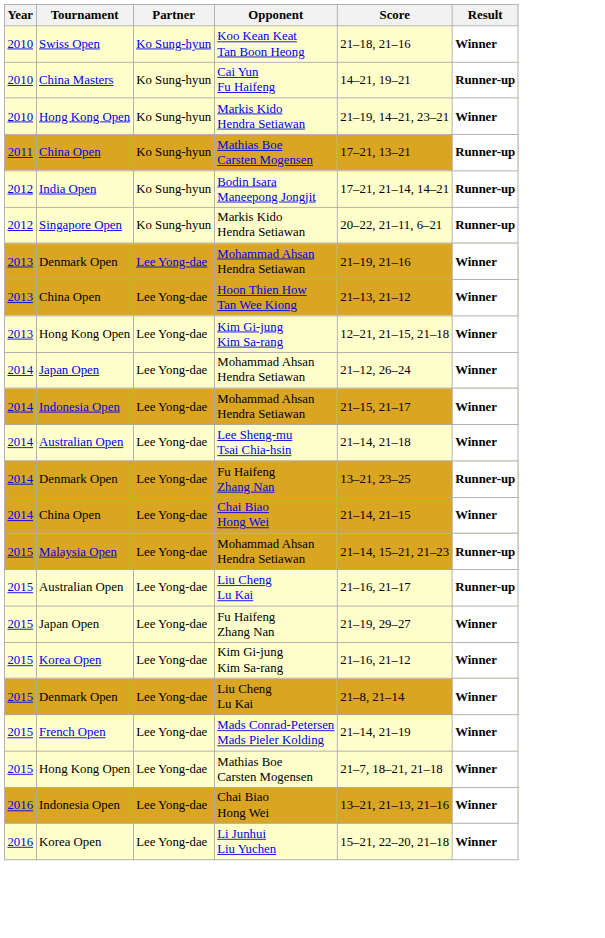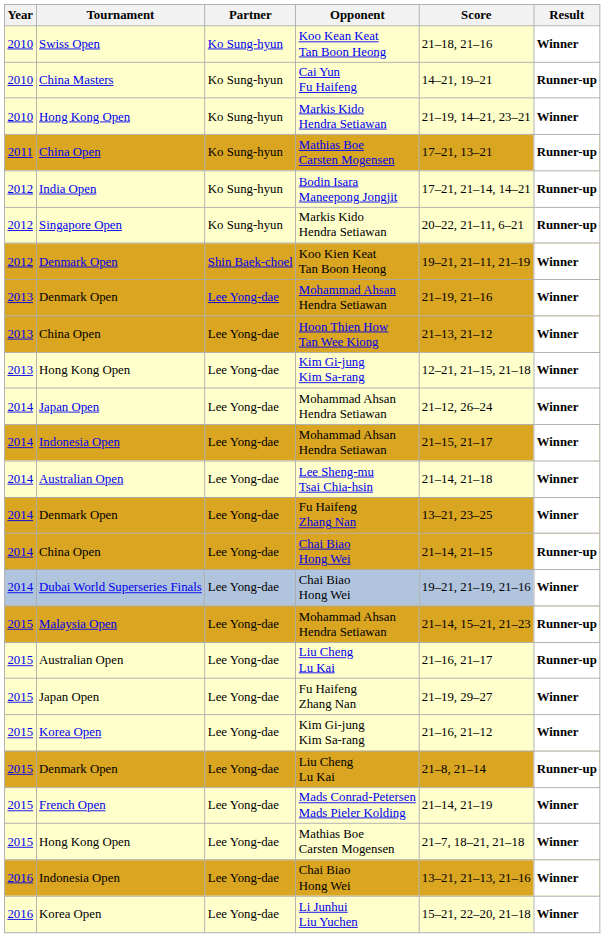+ row: 2012 | Denmark Open | Shin Baek-choel | Koo Kien Keat Tan Boon Heong | 19–21, 21–11, 21–19 | Winner
Denmark Open / Fu Haifeng Zhang Nan | Result: Runner-up -> Winner
China Open / Chai Biao Hong Wei | Result: Winner -> Runner-up
+ row: 2014 | Dubai World Superseries Finals | Lee Yong-dae | Chai Biao Hong Wei | 19–21, 21–19, 21–16 | Winner
Denmark Open / Liu Cheng Lu Kai | Result: Winner -> Runner-up
